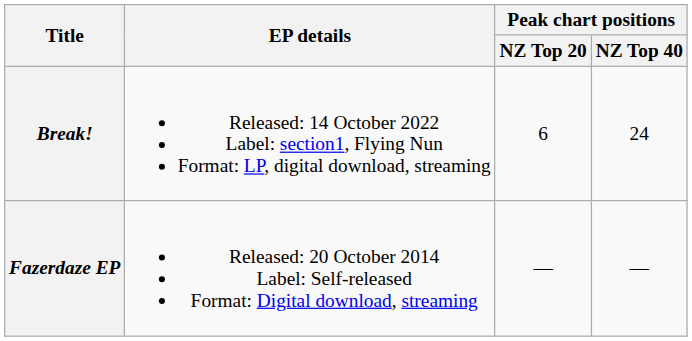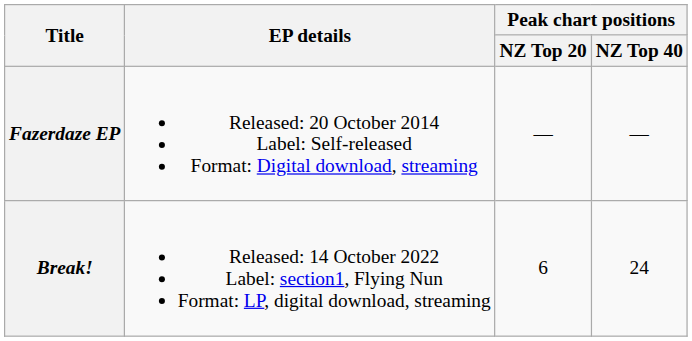rows swapped: Fazerdaze EP <-> Break!
